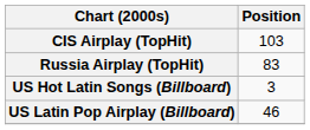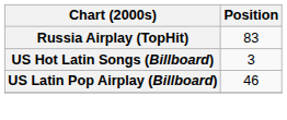- row: CIS Airplay (TopHit) | 103
